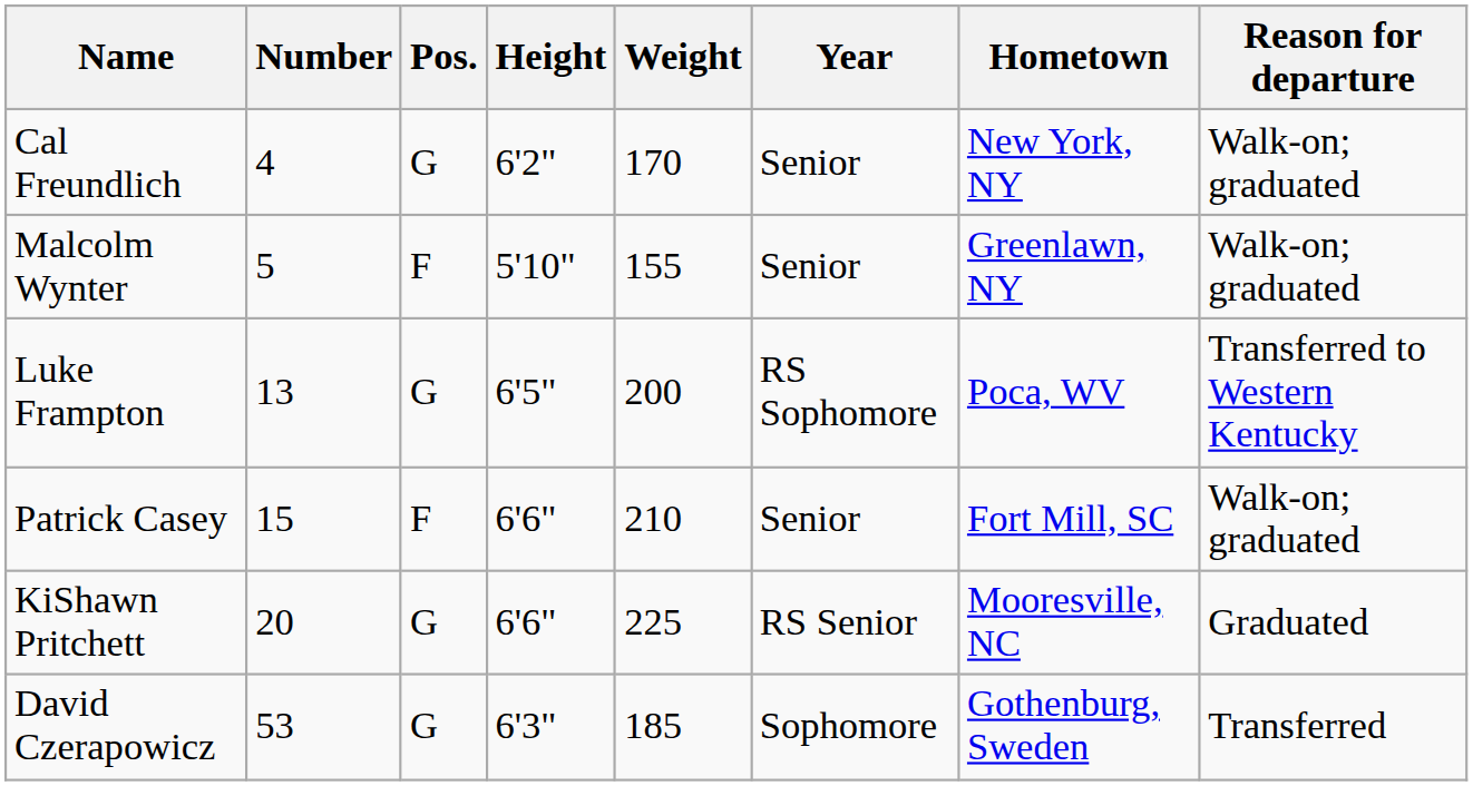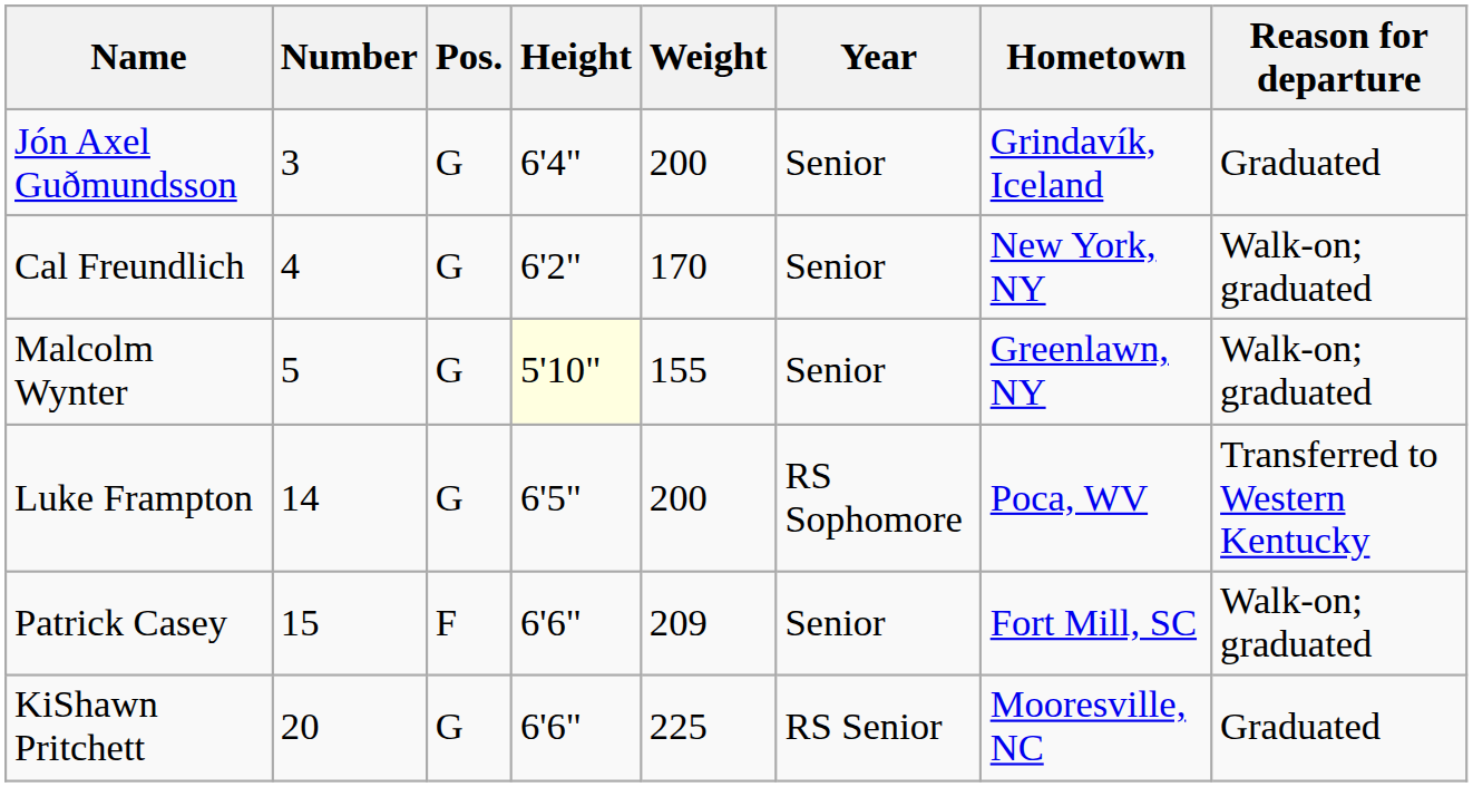+ row: Jón Axel Guðmundsson | 3 | G | 6'4" | 200 | Senior | Grindavík, Iceland | Graduated
Malcolm Wynter | Pos.: F -> G
Malcolm Wynter | Height: no background -> lightyellow background
Luke Frampton | Number: 13 -> 14
Patrick Casey | Weight: 210 -> 209
- row: David Czerapowicz | 53 | G | 6'3" | 185 | Sophomore | Gothenburg, Sweden | Transferred
